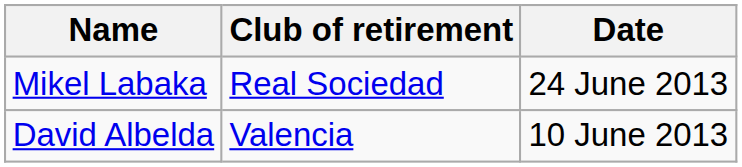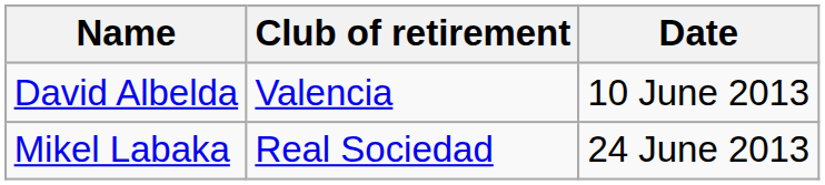rows swapped: David Albelda <-> Mikel Labaka
